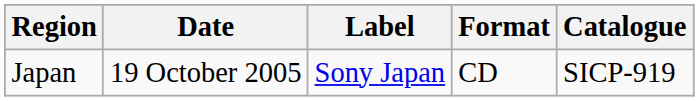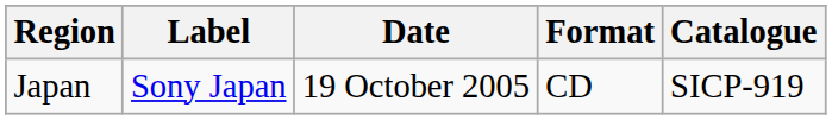columns swapped: Date <-> Label
